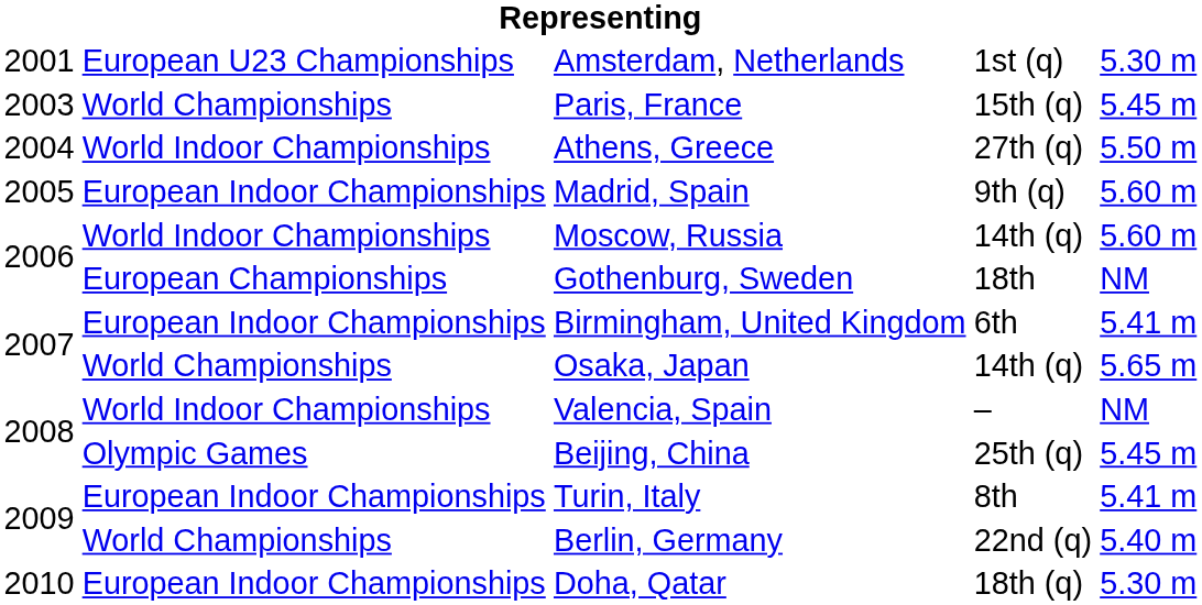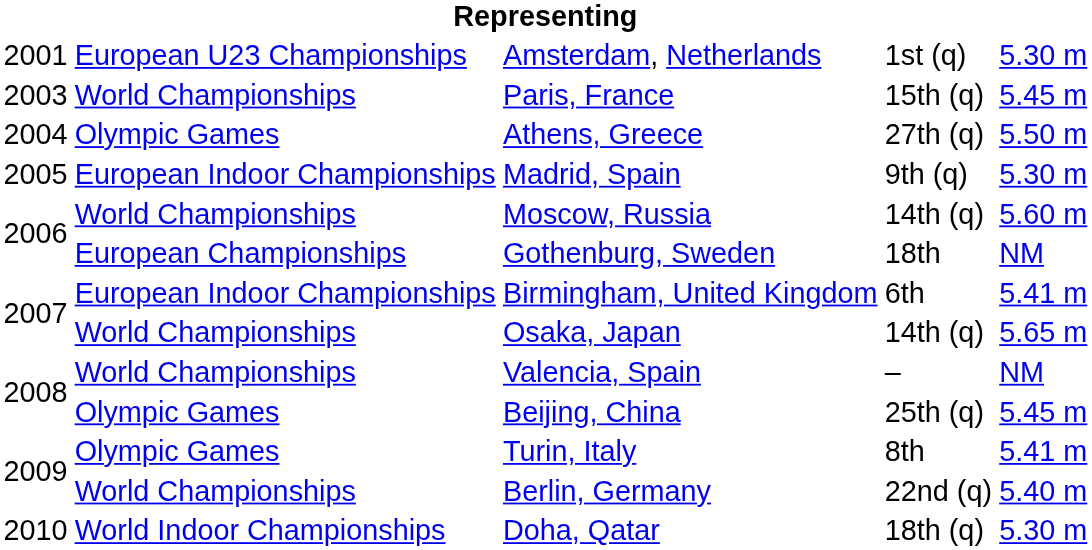Athens, Greece | column 2: World Indoor Championships -> Olympic Games
Madrid, Spain | column 5: 5.60 m -> 5.30 m
Moscow, Russia | column 2: World Indoor Championships -> World Championships
Valencia, Spain | column 2: World Indoor Championships -> World Championships
Turin, Italy | column 2: European Indoor Championships -> Olympic Games
Doha, Qatar | column 2: European Indoor Championships -> World Indoor Championships
